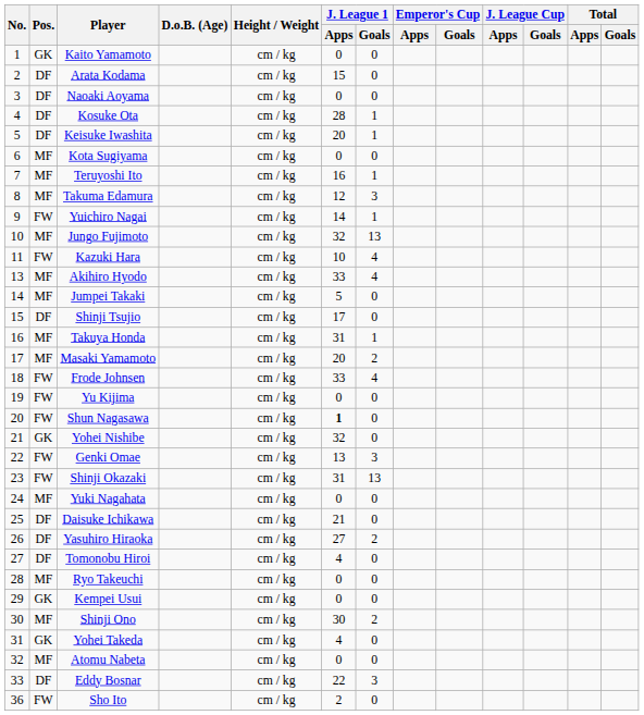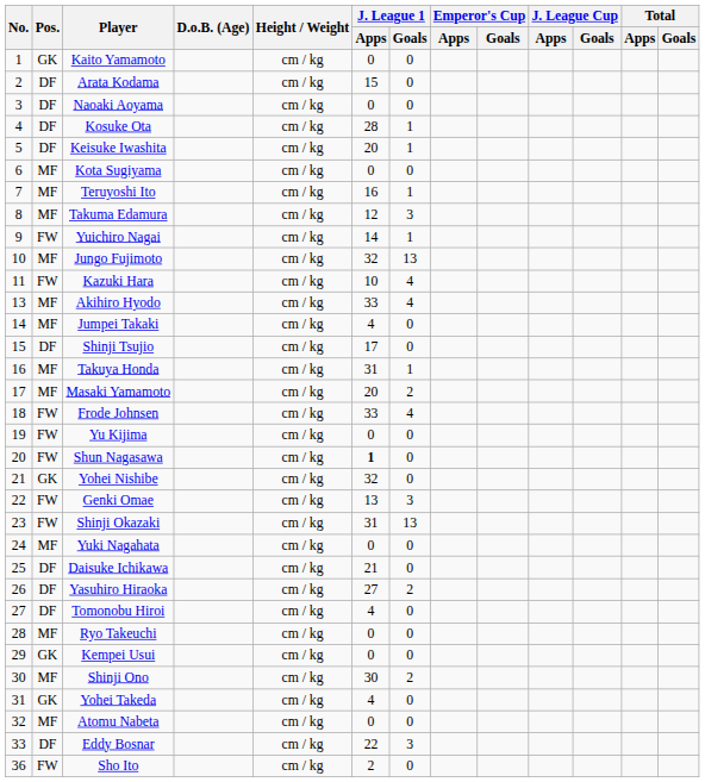Jumpei Takaki | J. League 1 / Apps: 5 -> 4
